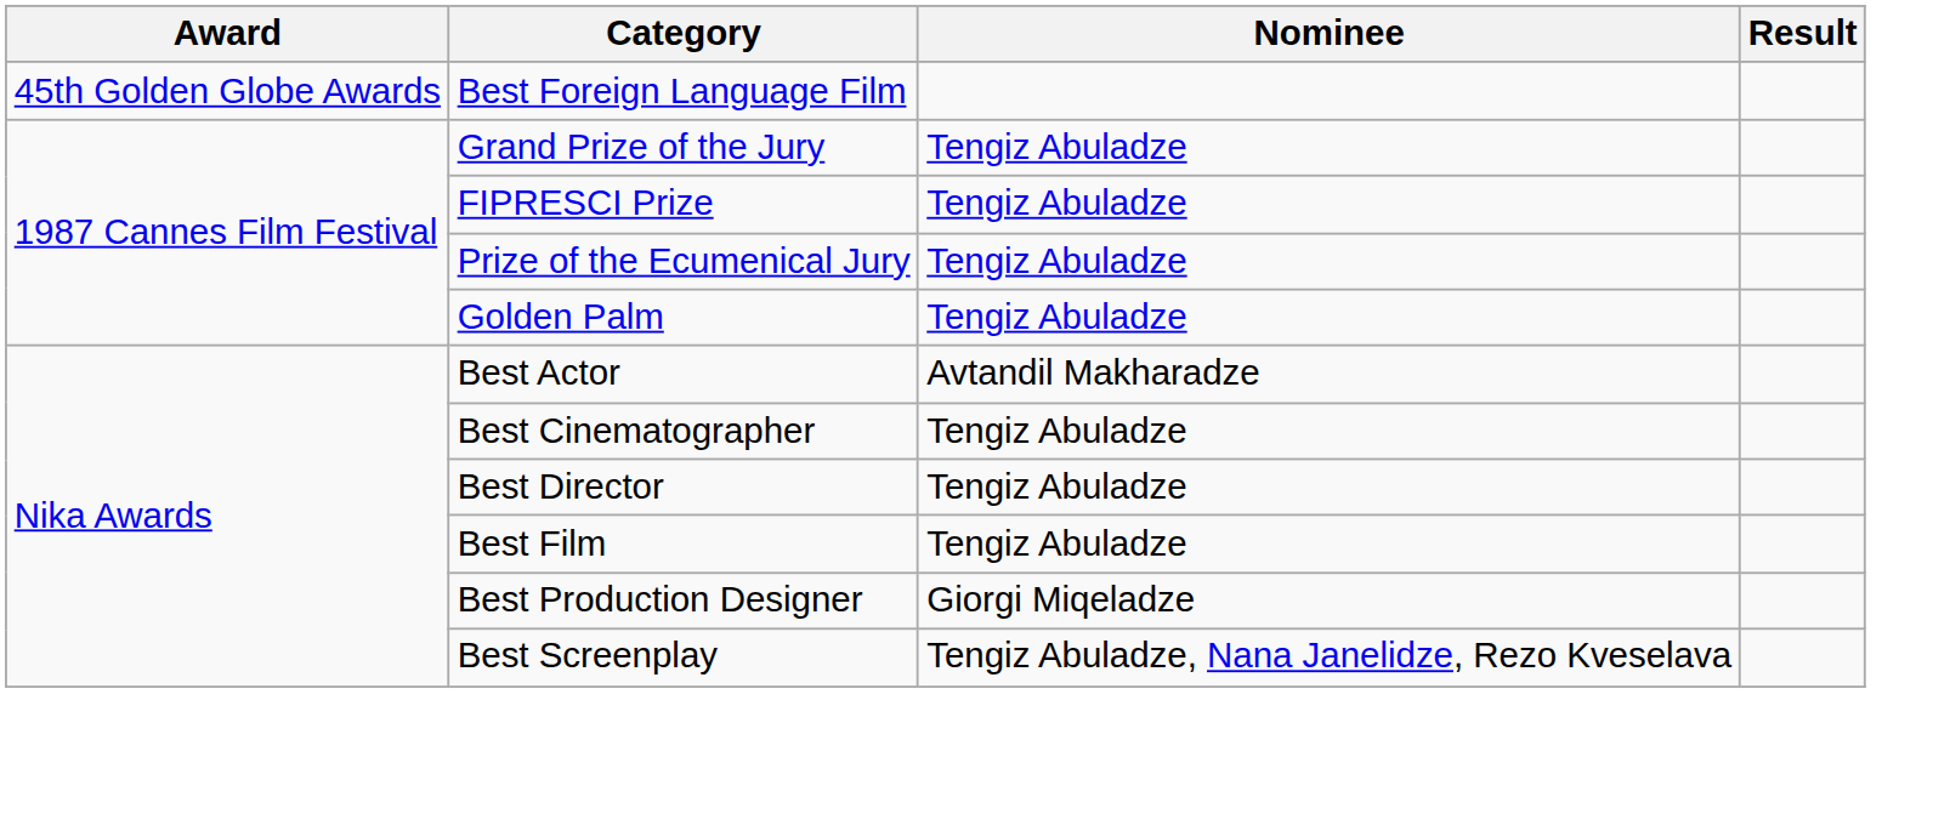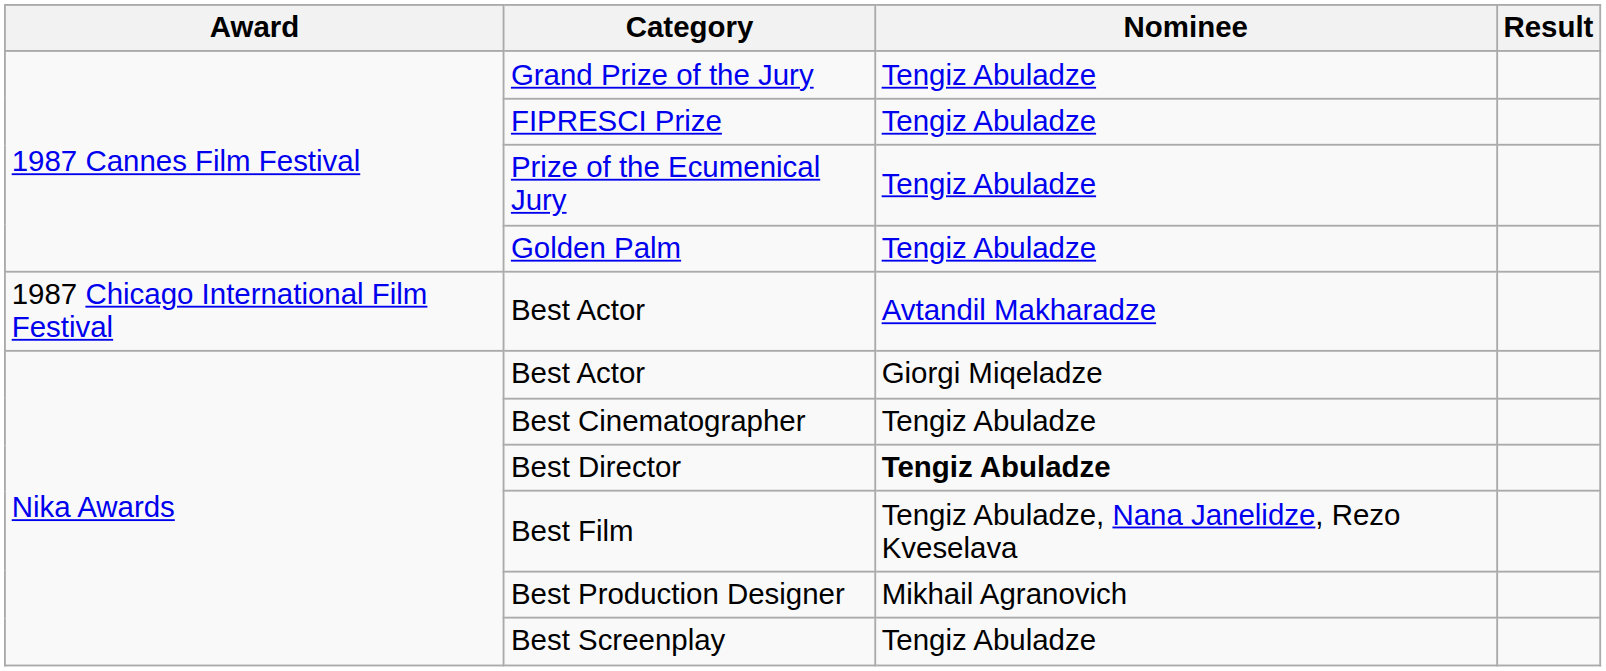- row: 45th Golden Globe Awards | Best Foreign Language Film
+ row: 1987 Chicago International Film Festival | Best Actor | Avtandil Makharadze
Nika Awards / Best Actor | Nominee: Avtandil Makharadze -> Giorgi Miqeladze
Best Director | Nominee: normal -> bold
Best Film | Nominee: Tengiz Abuladze -> Tengiz Abuladze, Nana Janelidze, Rezo Kveselava
Best Production Designer | Nominee: Giorgi Miqeladze -> Mikhail Agranovich
Best Screenplay | Nominee: Tengiz Abuladze, Nana Janelidze, Rezo Kveselava -> Tengiz Abuladze
